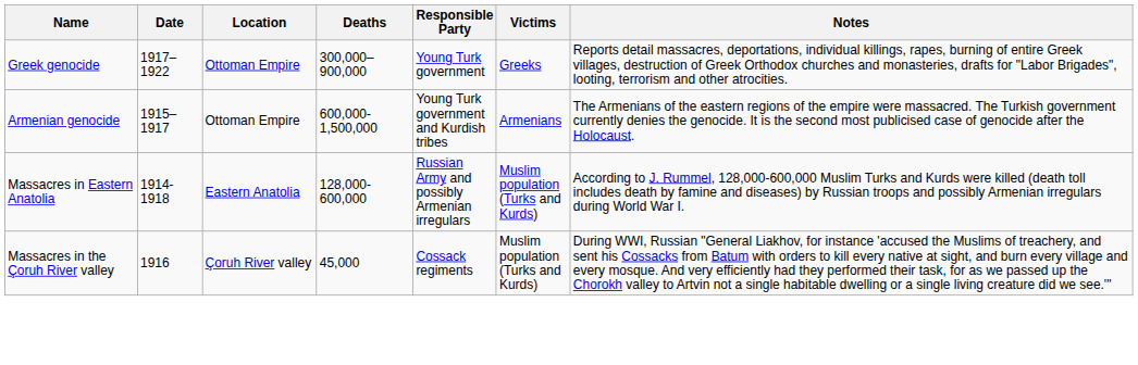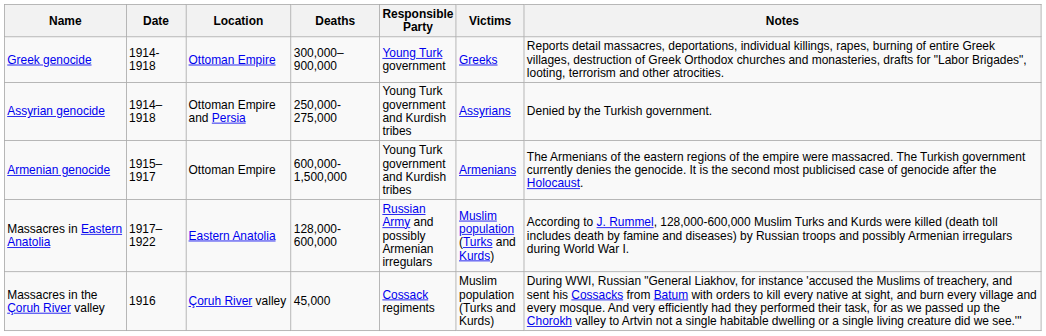Greek genocide | Date: 1917–1922 -> 1914-1918
+ row: Assyrian genocide | 1914–1918 | Ottoman Empire and Persia | 250,000-275,000 | Young Turk government and Kurdish tribes | Assyrians | Denied by the Turkish government.
Massacres in Eastern Anatolia | Date: 1914-1918 -> 1917–1922
